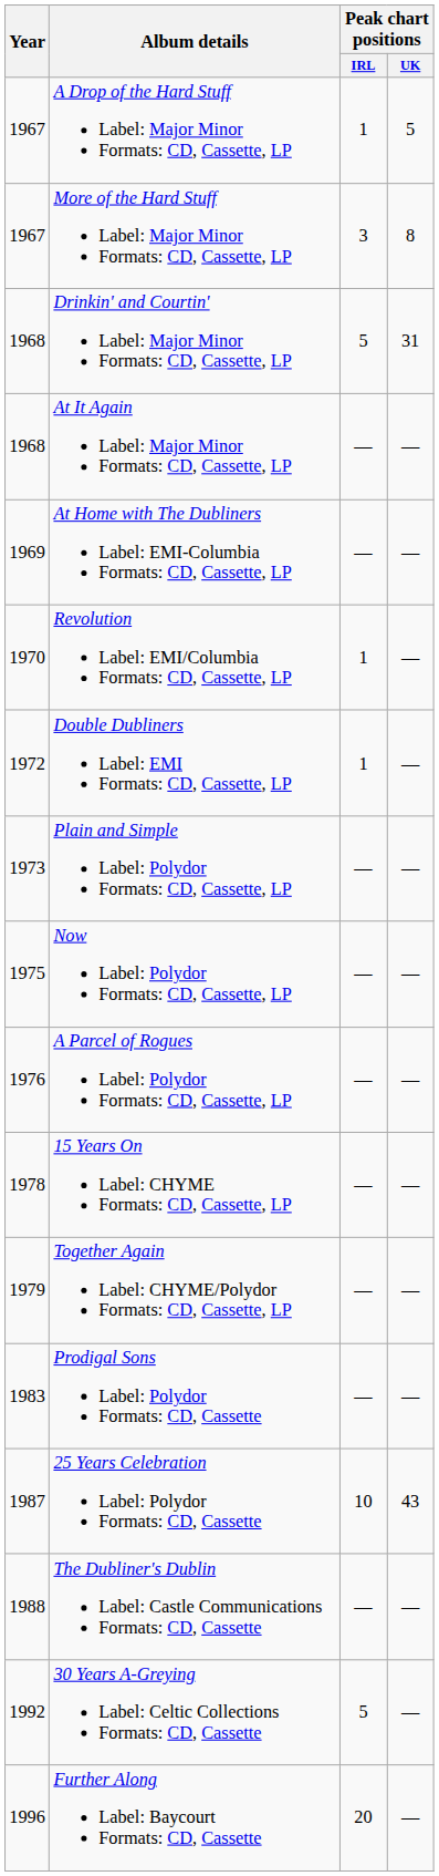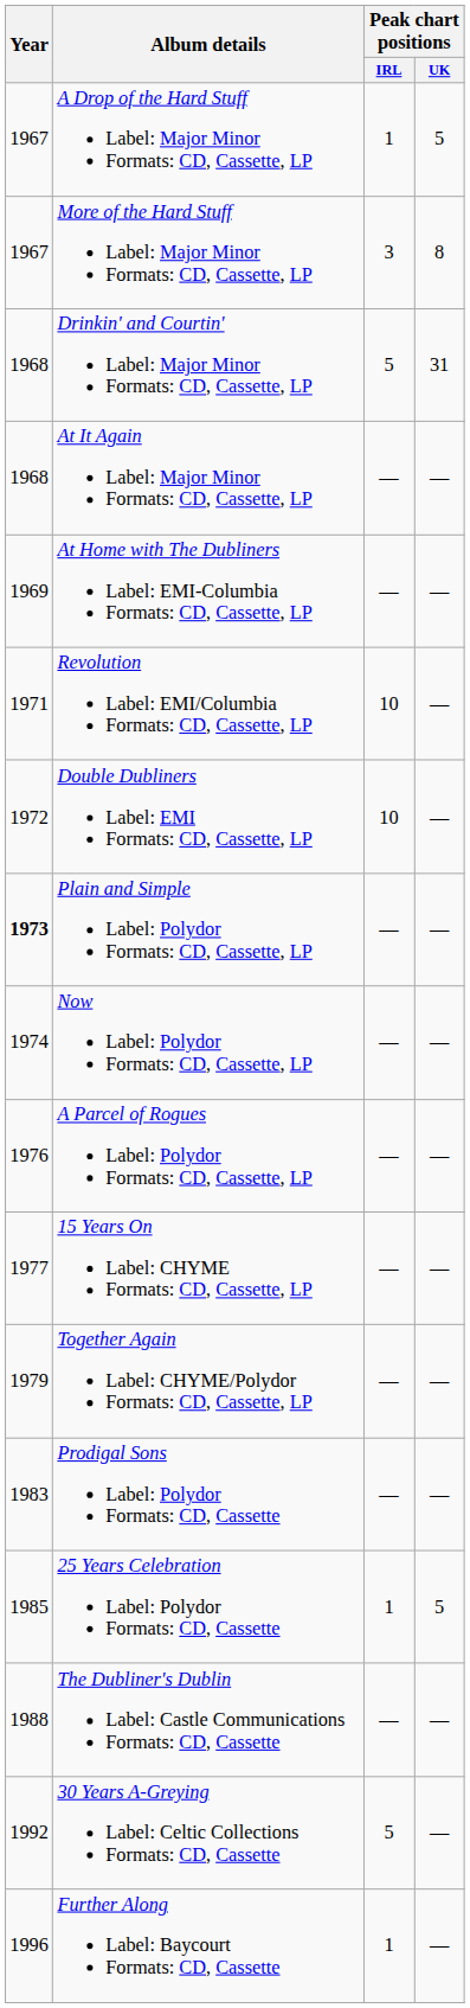Revolution Label: EMI/Columbia Formats: CD, Cassette, LP | Year: 1970 -> 1971
Revolution Label: EMI/Columbia Formats: CD, Cassette, LP | Peak chart positions / IRL: 1 -> 10
Double Dubliners Label: EMI Formats: CD, Cassette, LP | Peak chart positions / IRL: 1 -> 10
Plain and Simple Label: Polydor Formats: CD, Cassette, LP | Year: normal -> bold
Now Label: Polydor Formats: CD, Cassette, LP | Year: 1975 -> 1974
15 Years On Label: CHYME Formats: CD, Cassette, LP | Year: 1978 -> 1977
25 Years Celebration Label: Polydor Formats: CD, Cassette | Year: 1987 -> 1985
25 Years Celebration Label: Polydor Formats: CD, Cassette | Peak chart positions / IRL: 10 -> 1
25 Years Celebration Label: Polydor Formats: CD, Cassette | Peak chart positions / UK: 43 -> 5
Further Along Label: Baycourt Formats: CD, Cassette | Peak chart positions / IRL: 20 -> 1
